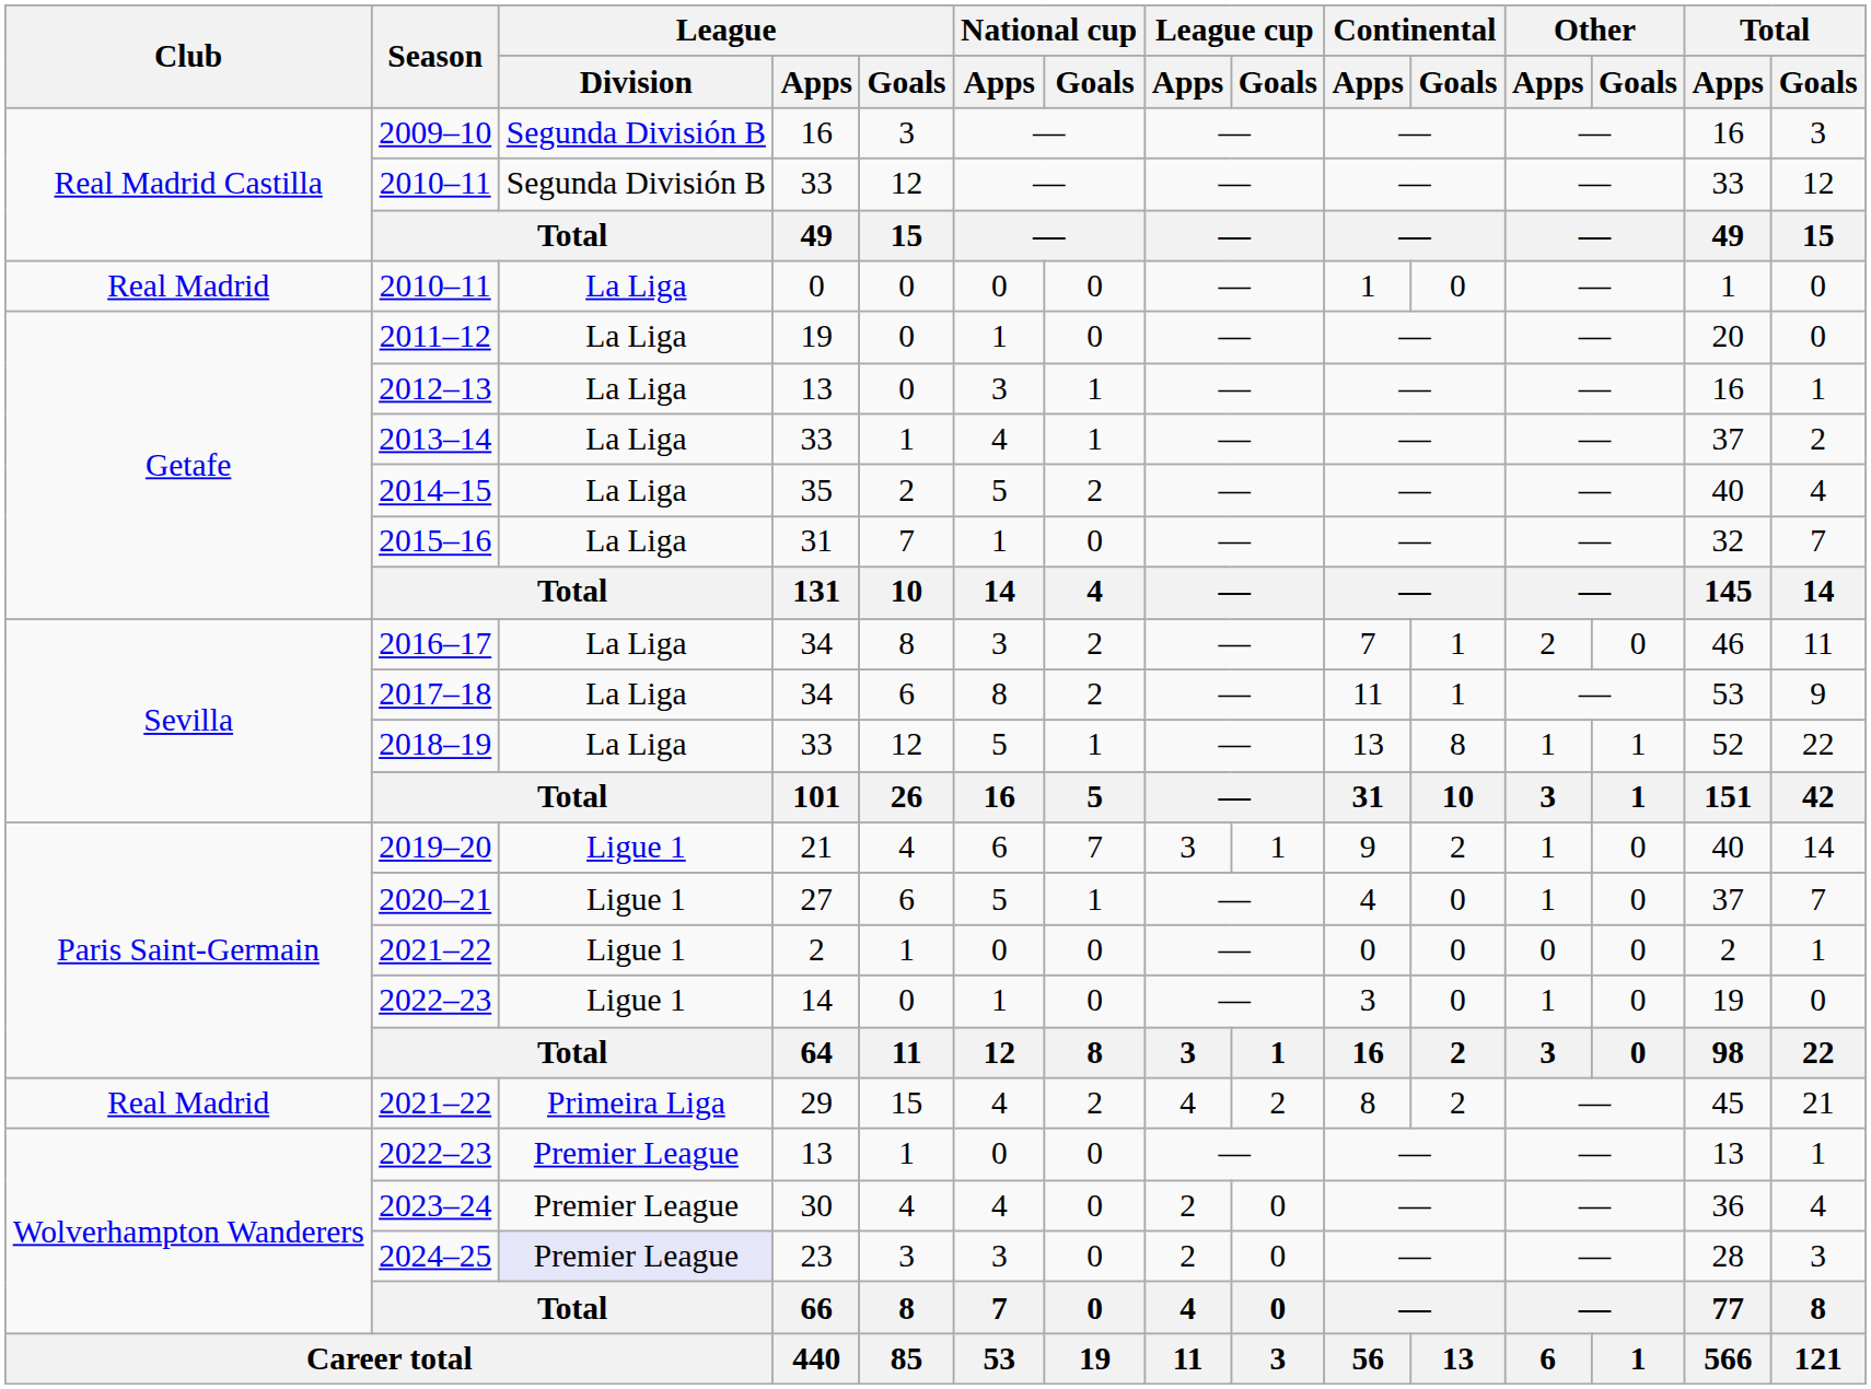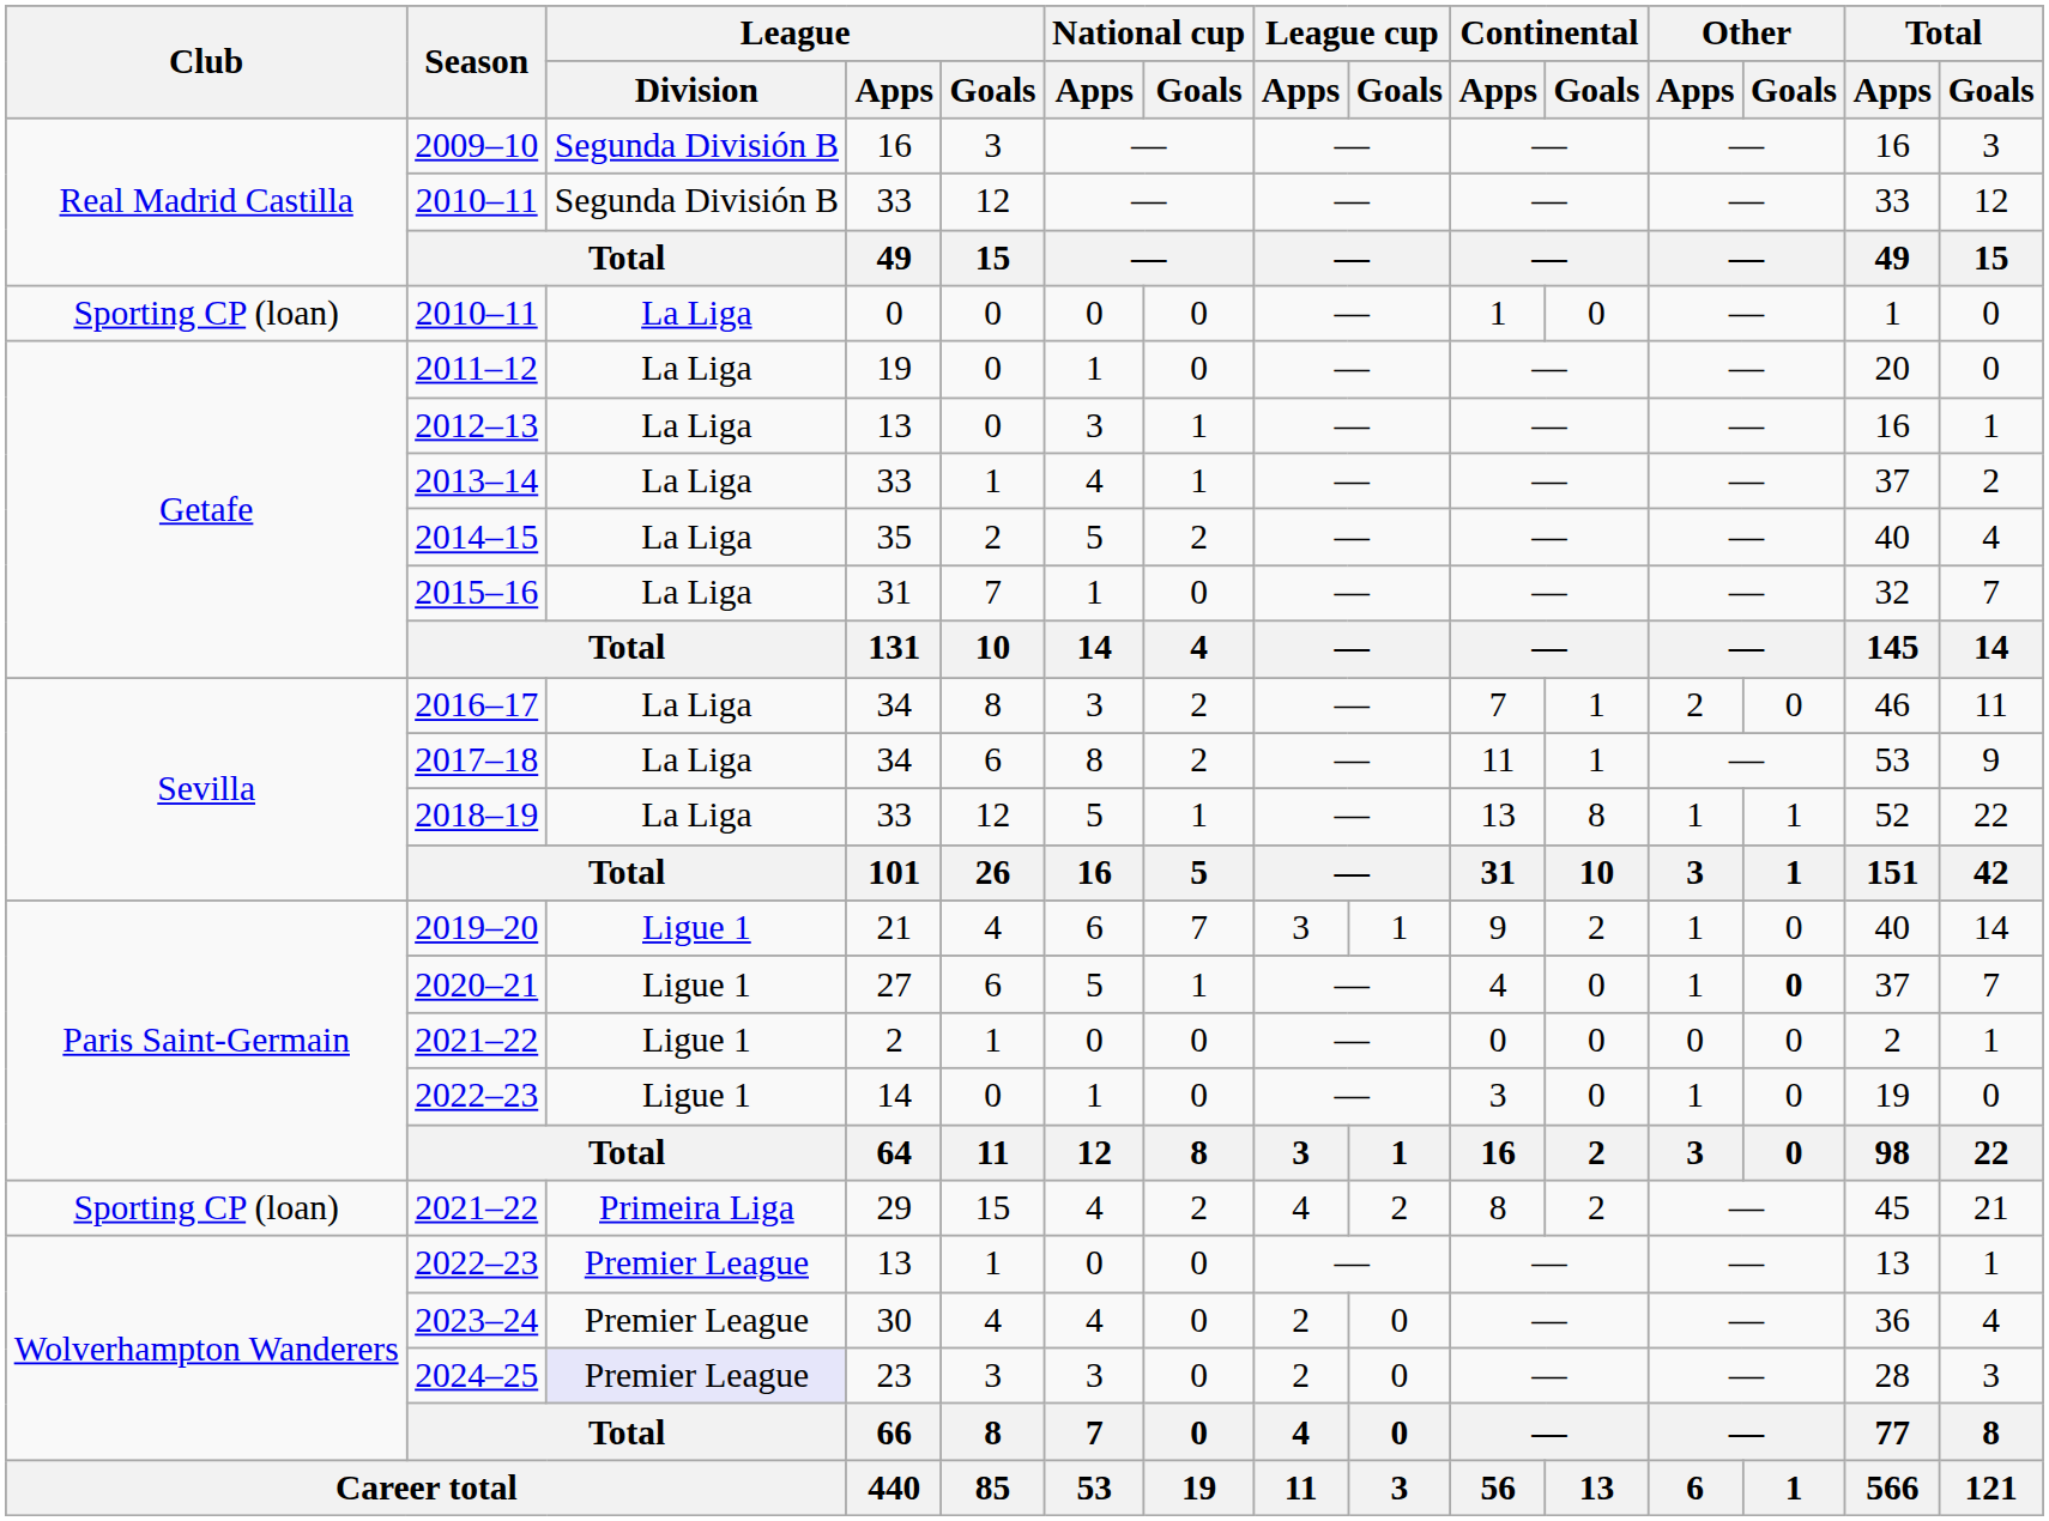2010–11 / 0 | Club: Real Madrid -> Sporting CP (loan)
2020–21 | Other / Goals: normal -> bold
2021–22 / 29 | Club: Real Madrid -> Sporting CP (loan)
